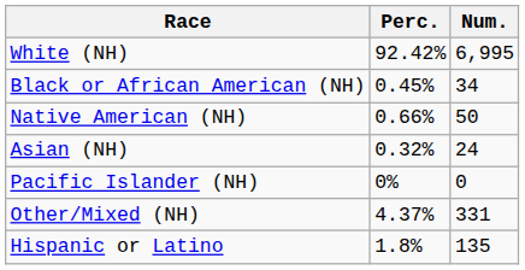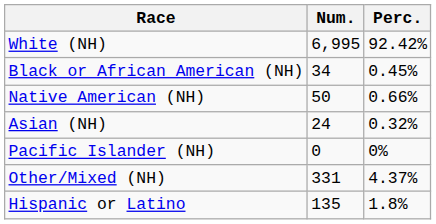columns swapped: Num. <-> Perc.
